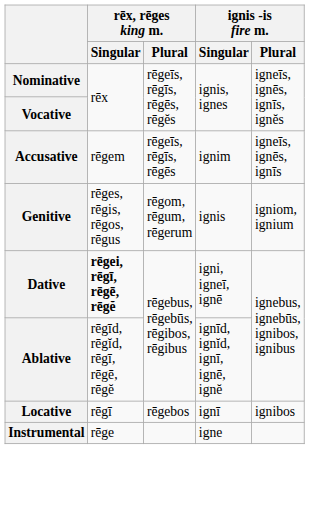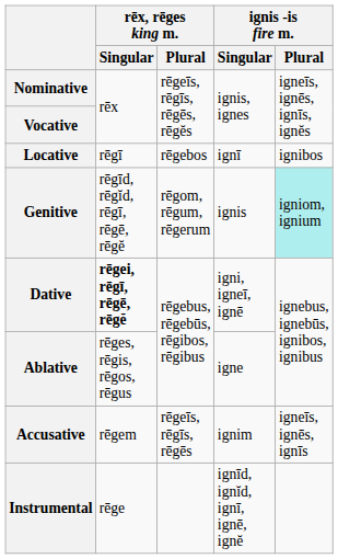rows swapped: Accusative <-> Locative
Genitive | rēx, rēges king m. / Singular: rēges, rēgis, rēgos, rēgus -> rēgīd, rēgĭd, rēgī, rēgē, rēgĕ
Genitive | ignis -is fire m. / Plural: no background -> paleturquoise background
Ablative | rēx, rēges king m. / Singular: rēgīd, rēgĭd, rēgī, rēgē, rēgĕ -> rēges, rēgis, rēgos, rēgus
Ablative | ignis -is fire m. / Singular: ignīd, ignĭd, ignī, ignē, ignĕ -> igne
Instrumental | ignis -is fire m. / Singular: igne -> ignīd, ignĭd, ignī, ignē, ignĕ
